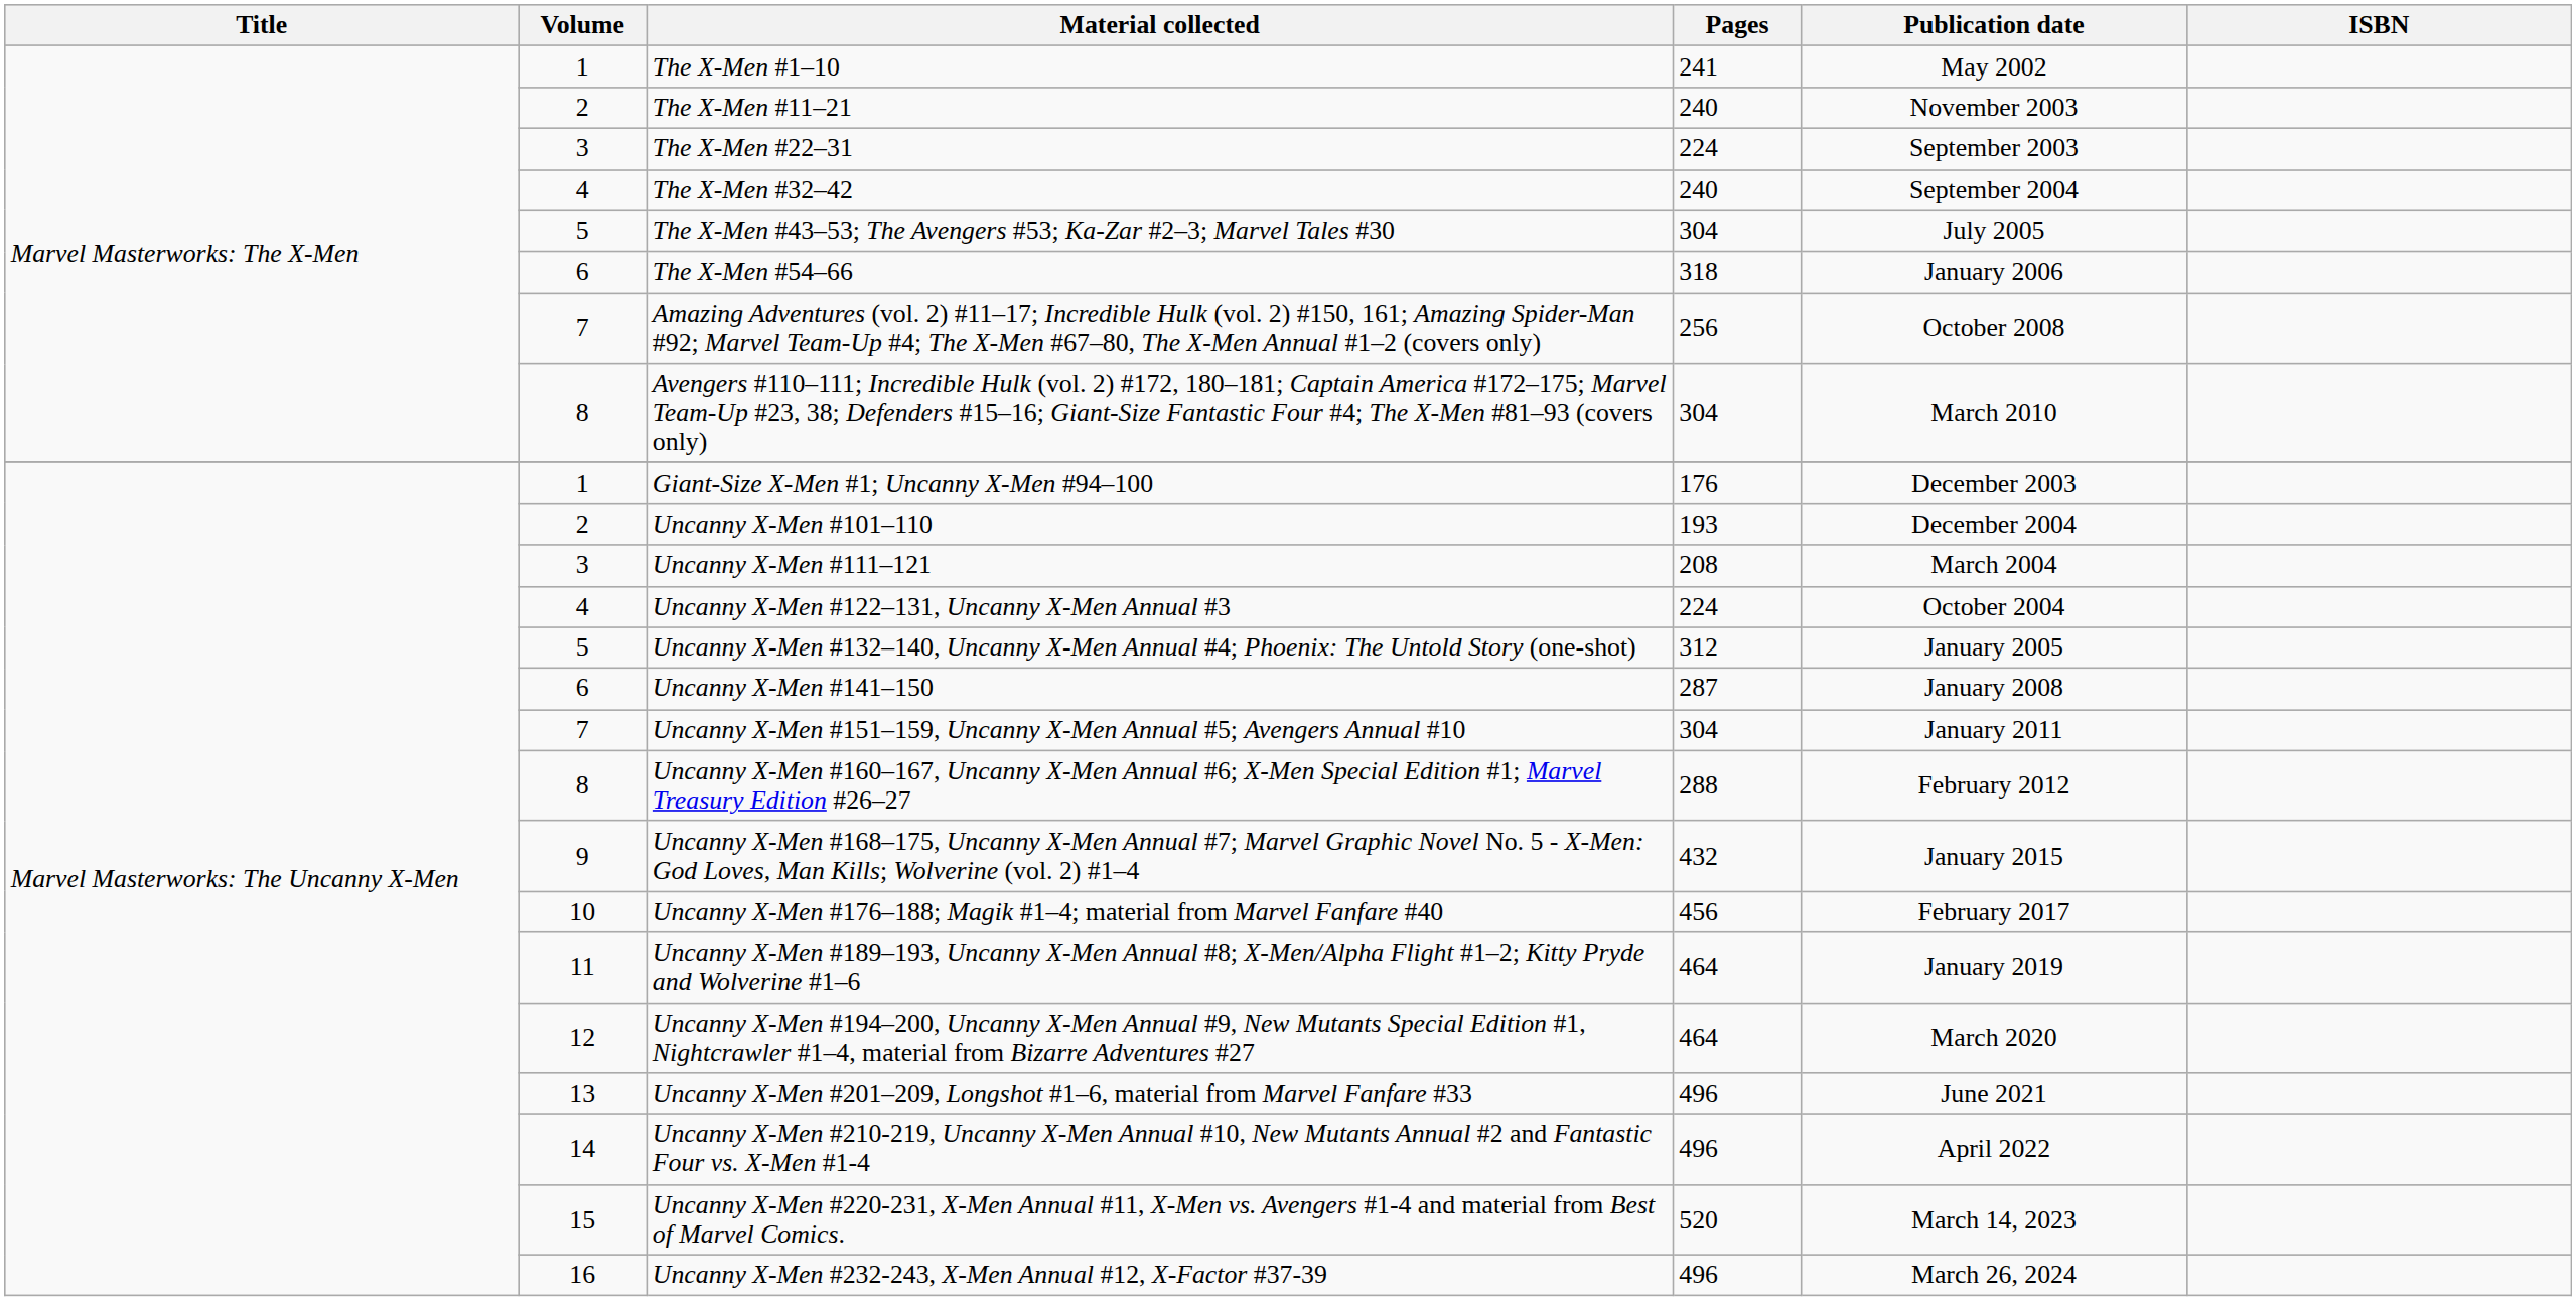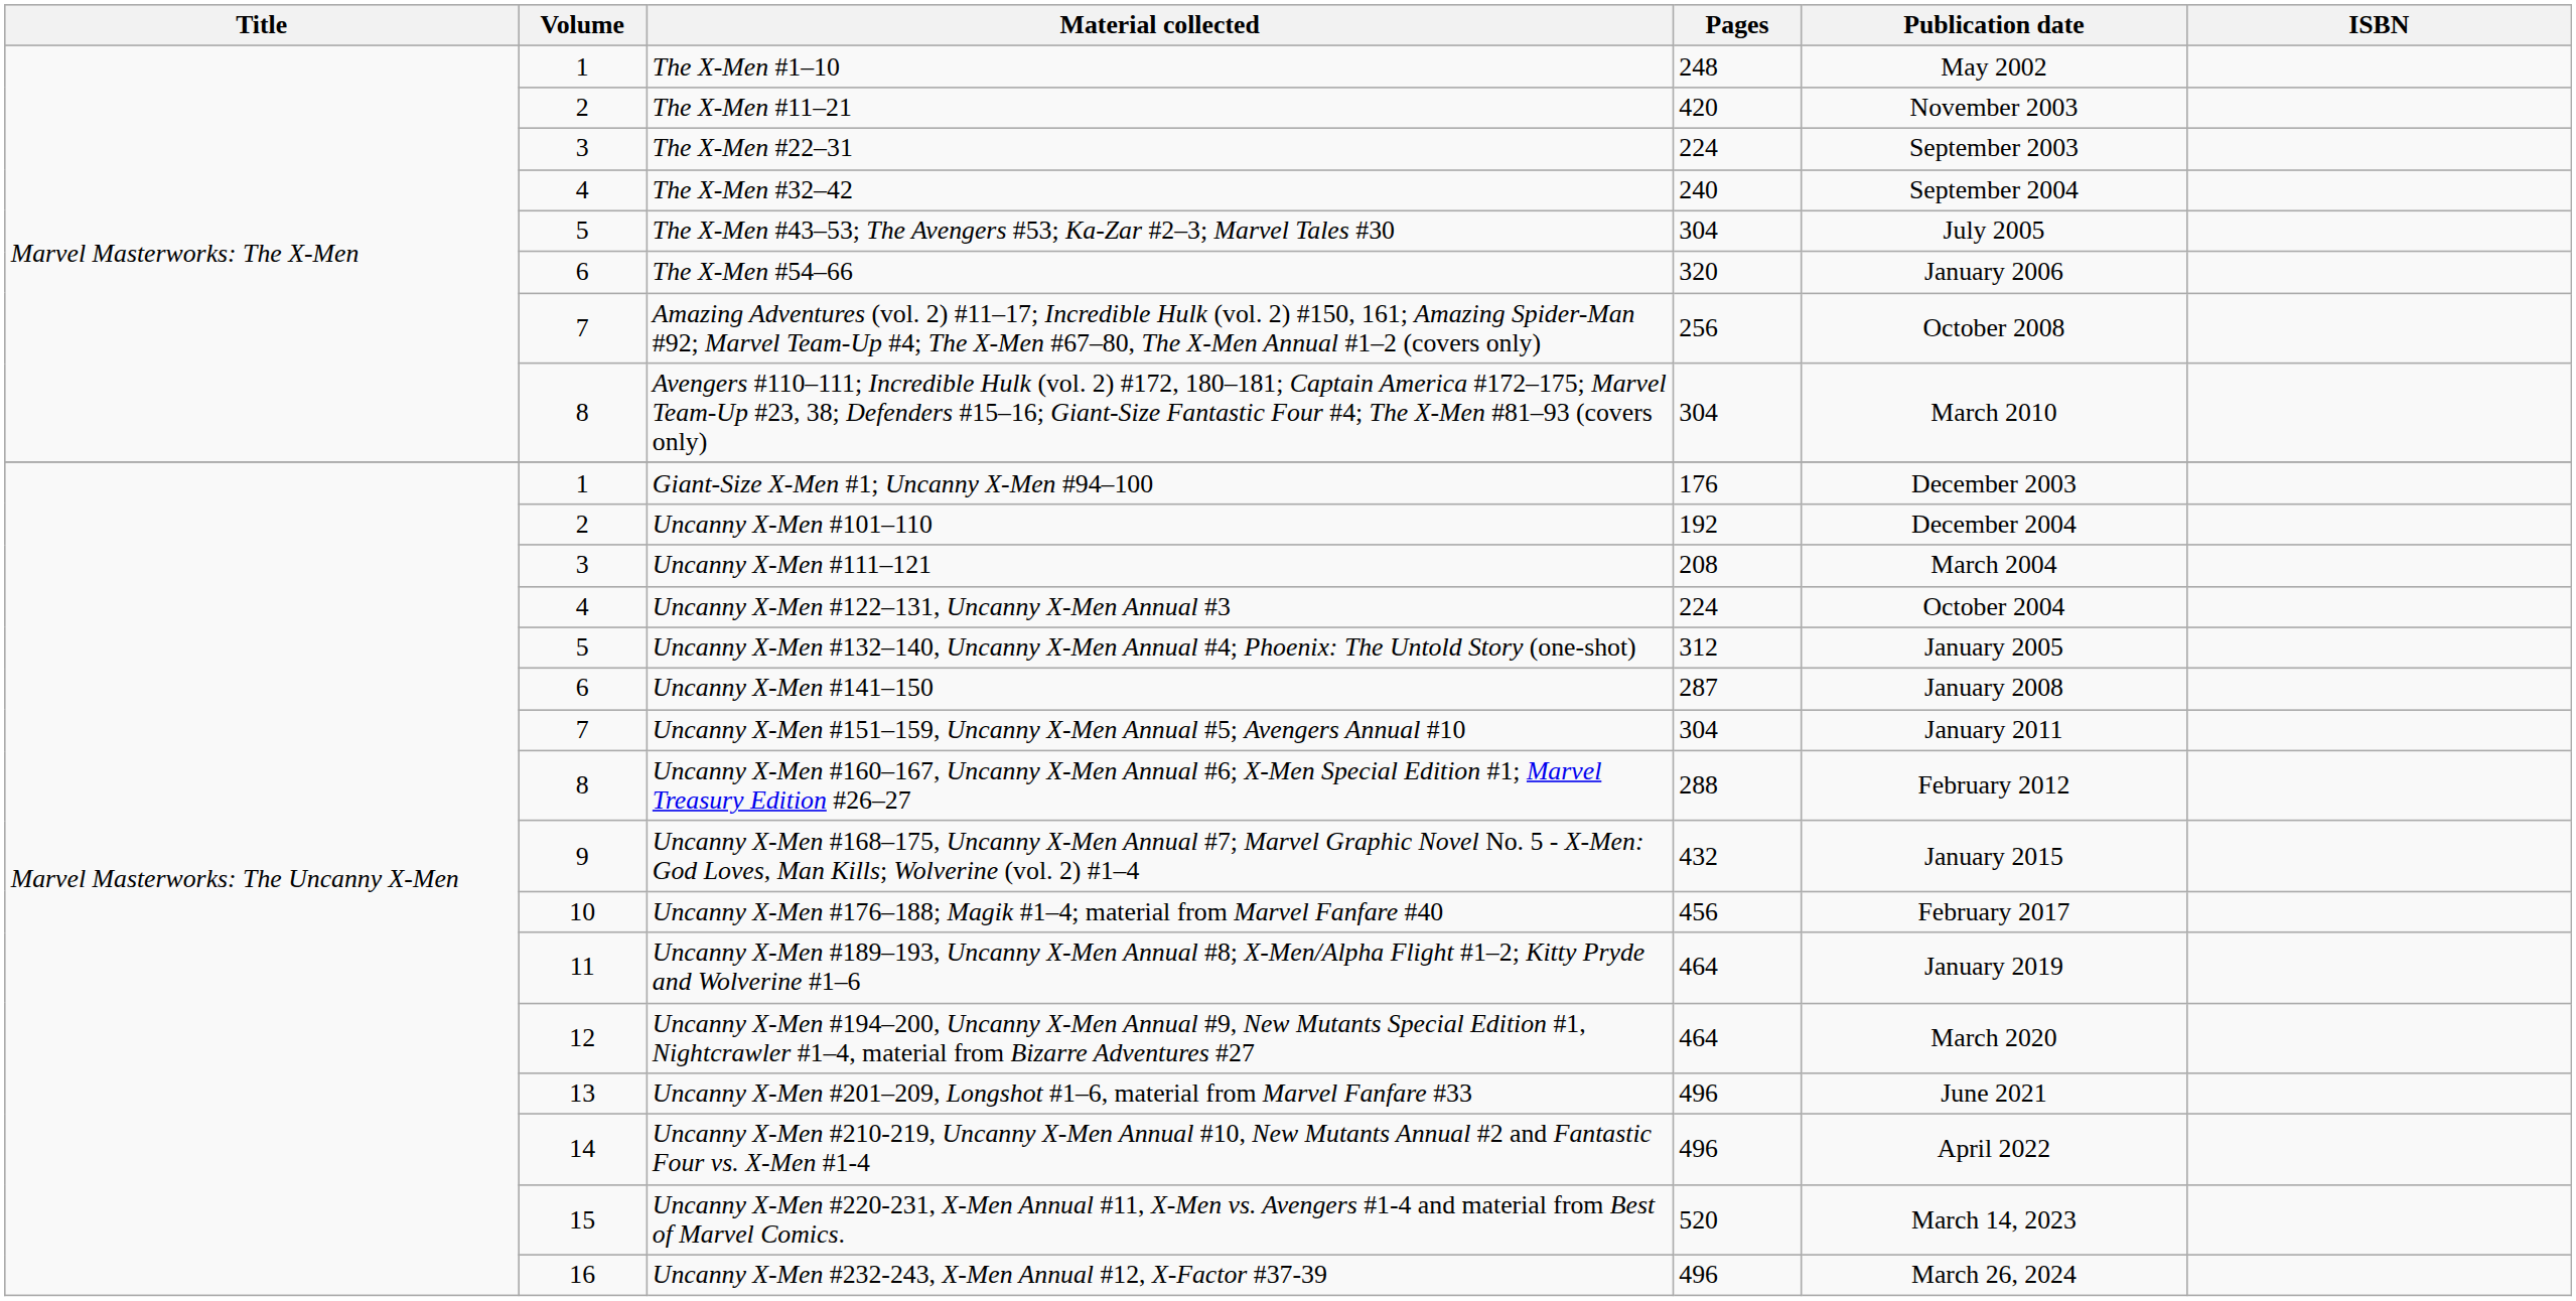The X-Men #1–10 | Pages: 241 -> 248
The X-Men #11–21 | Pages: 240 -> 420
The X-Men #54–66 | Pages: 318 -> 320
Uncanny X-Men #101–110 | Pages: 193 -> 192
